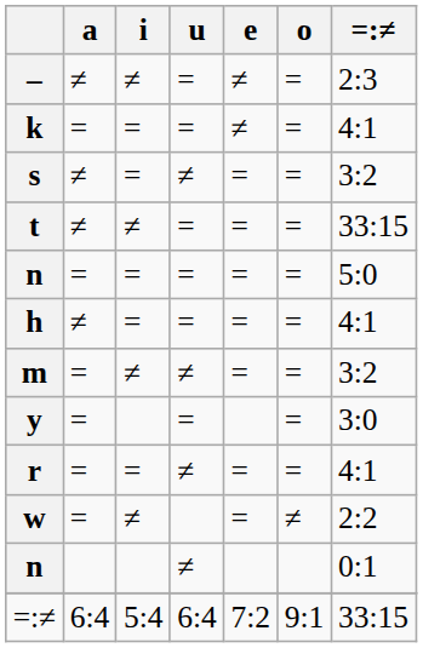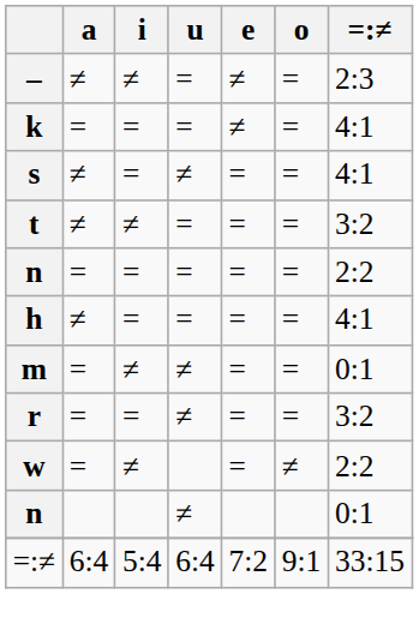s | =:≠: 3:2 -> 4:1
t | =:≠: 33:15 -> 3:2
n / = | =:≠: 5:0 -> 2:2
m | =:≠: 3:2 -> 0:1
- row: y | = | = | = | 3:0
r | =:≠: 4:1 -> 3:2
